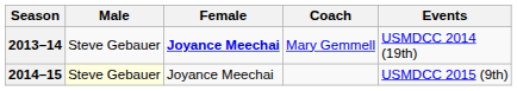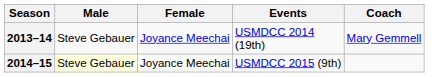columns swapped: Coach <-> Events
2013–14 | Female: bold -> normal
